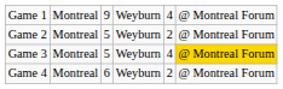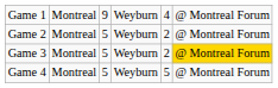Game 3 | column 5: 4 -> 2
Game 4 | column 3: 6 -> 5
Game 4 | column 5: 2 -> 5
